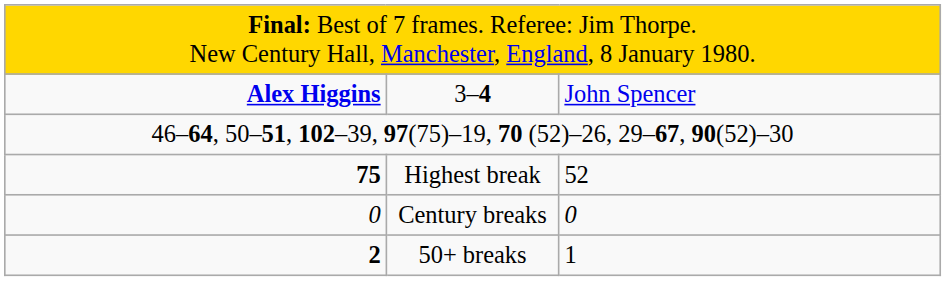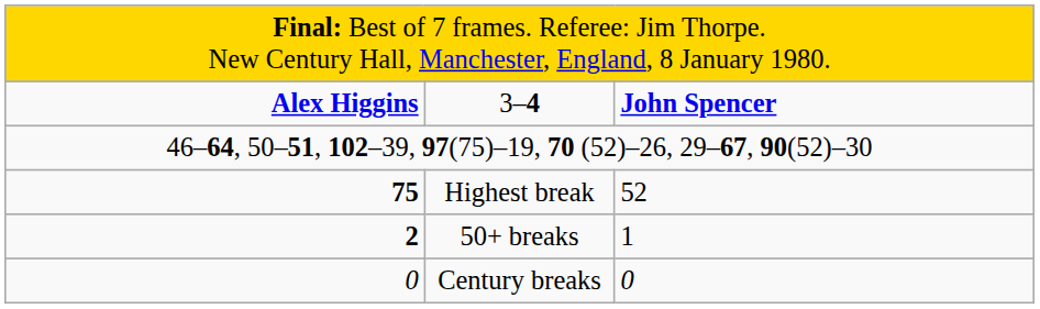3–4 | column 3: normal -> bold
rows swapped: Century breaks <-> 50+ breaks
